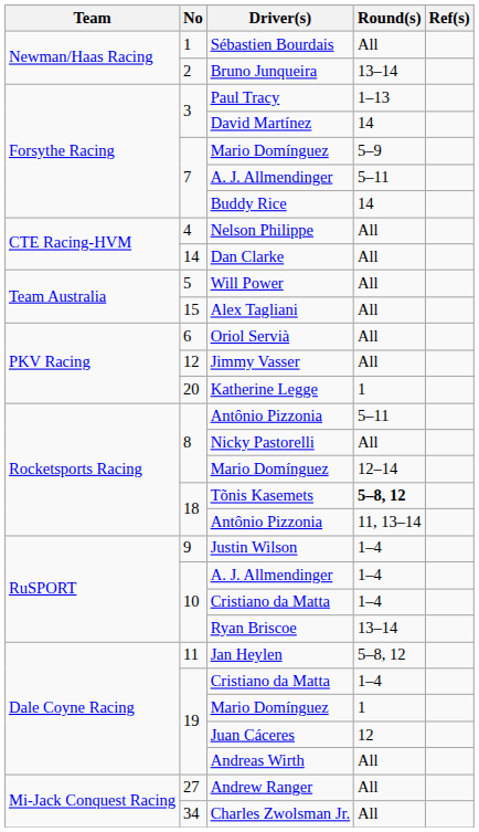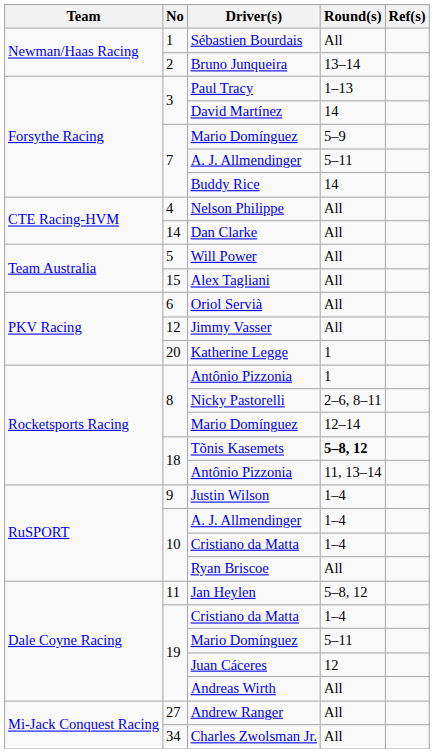8 / Antônio Pizzonia | Round(s): 5–11 -> 1
Nicky Pastorelli | Round(s): All -> 2–6, 8–11
Ryan Briscoe | Round(s): 13–14 -> All
19 / Mario Domínguez | Round(s): 1 -> 5–11
